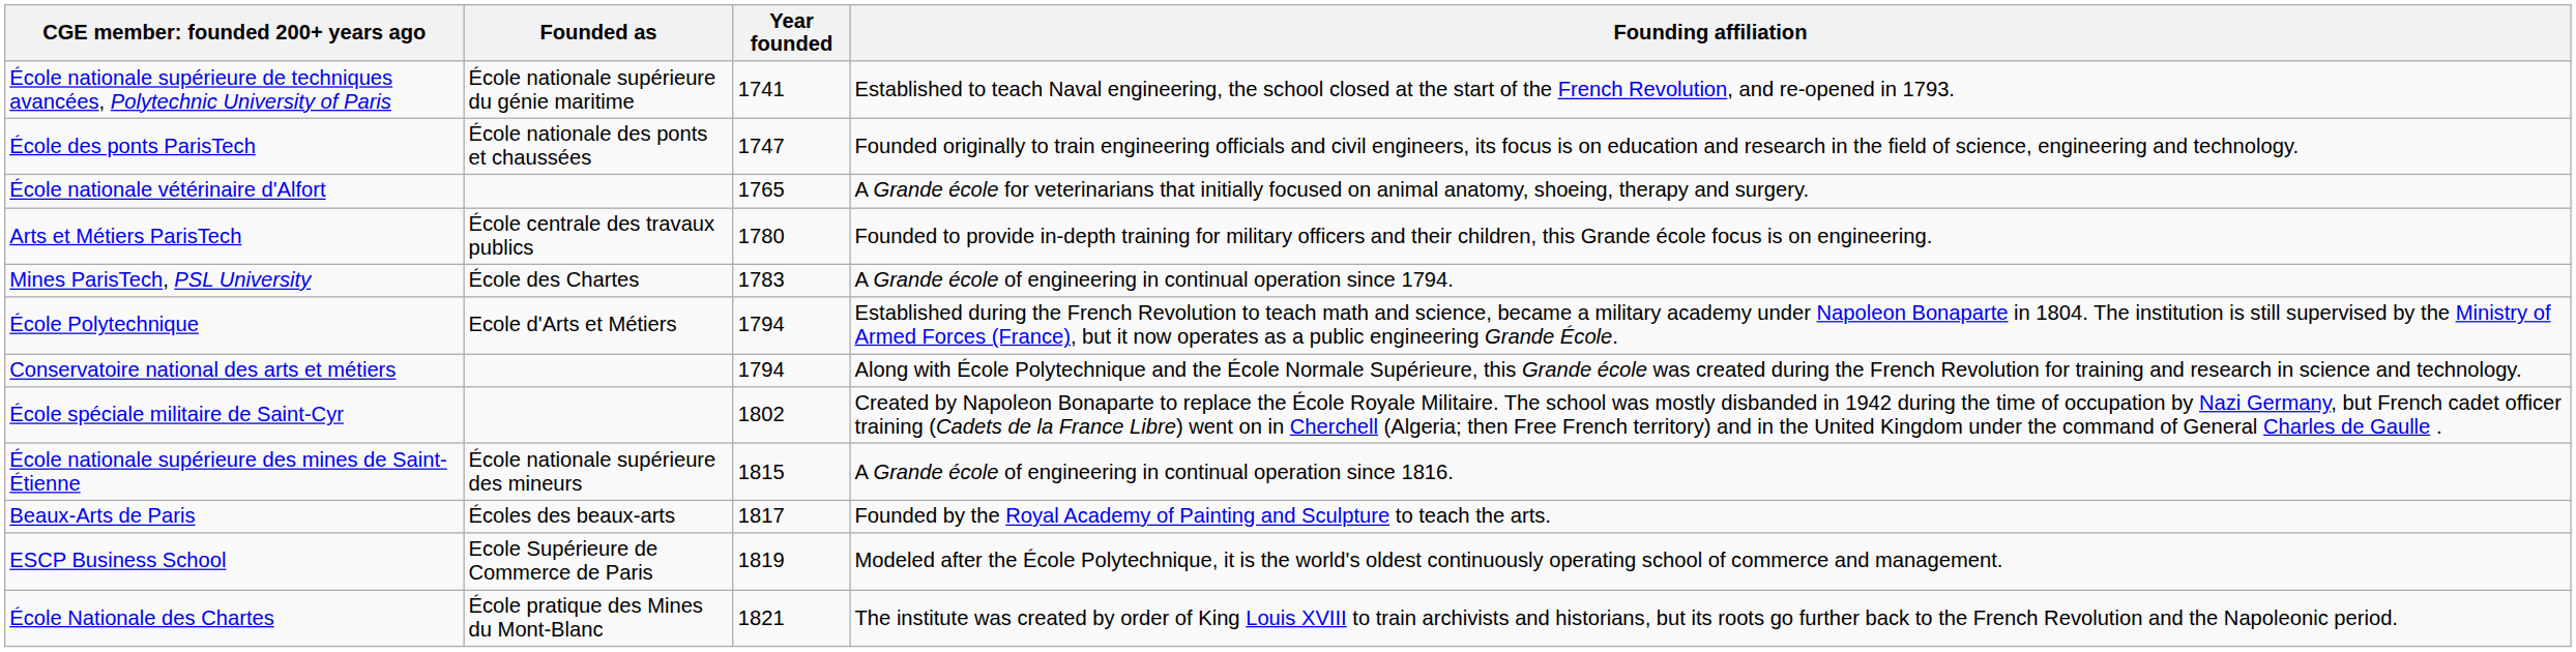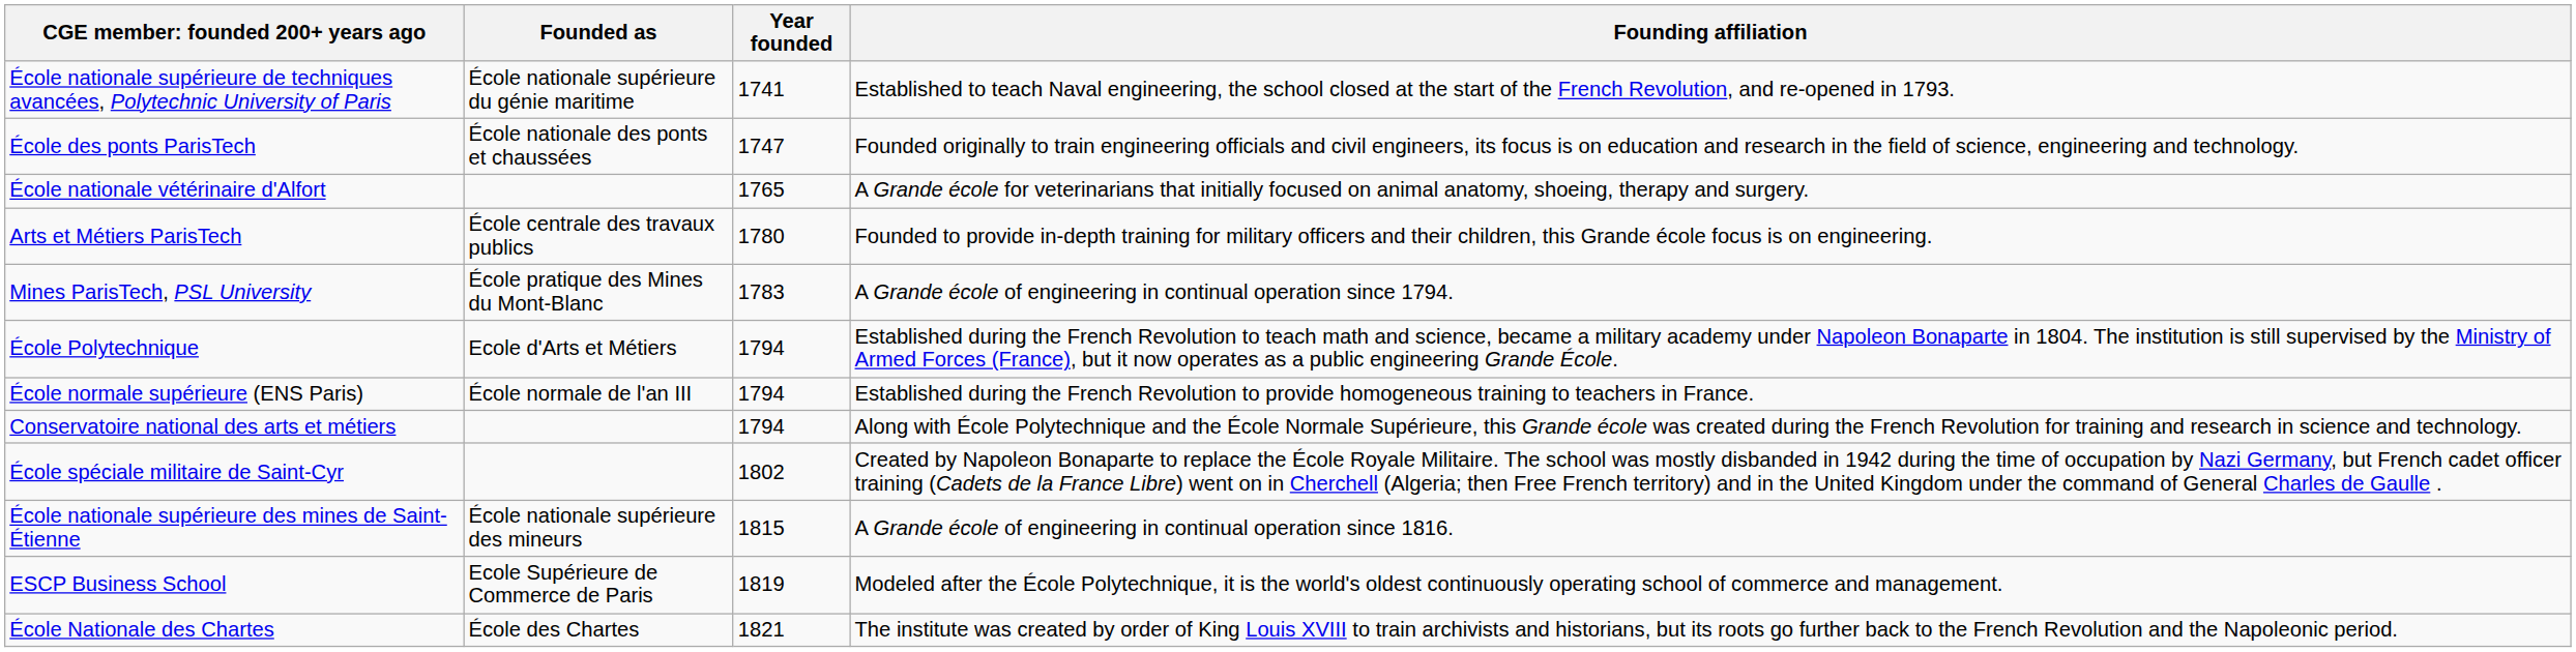Mines ParisTech, PSL University | Founded as: École des Chartes -> École pratique des Mines du Mont-Blanc
+ row: École normale supérieure (ENS Paris) | École normale de l'an III | 1794 | Established during the French Revolution to provide homogeneous training to teachers in France.
- row: Beaux-Arts de Paris | Écoles des beaux-arts | 1817 | Founded by the Royal Academy of Painting and Sculpture to teach the arts.
École Nationale des Chartes | Founded as: École pratique des Mines du Mont-Blanc -> École des Chartes
